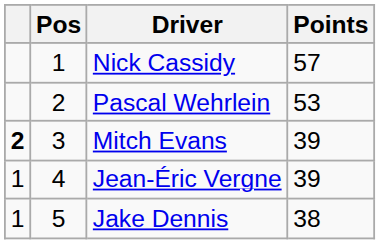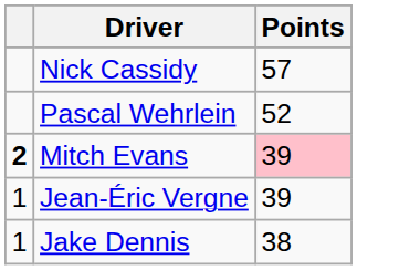- column: Pos | 1 | 2 | 3 | 4 | 5
Pascal Wehrlein | Points: 53 -> 52
Mitch Evans | Points: no background -> pink background
